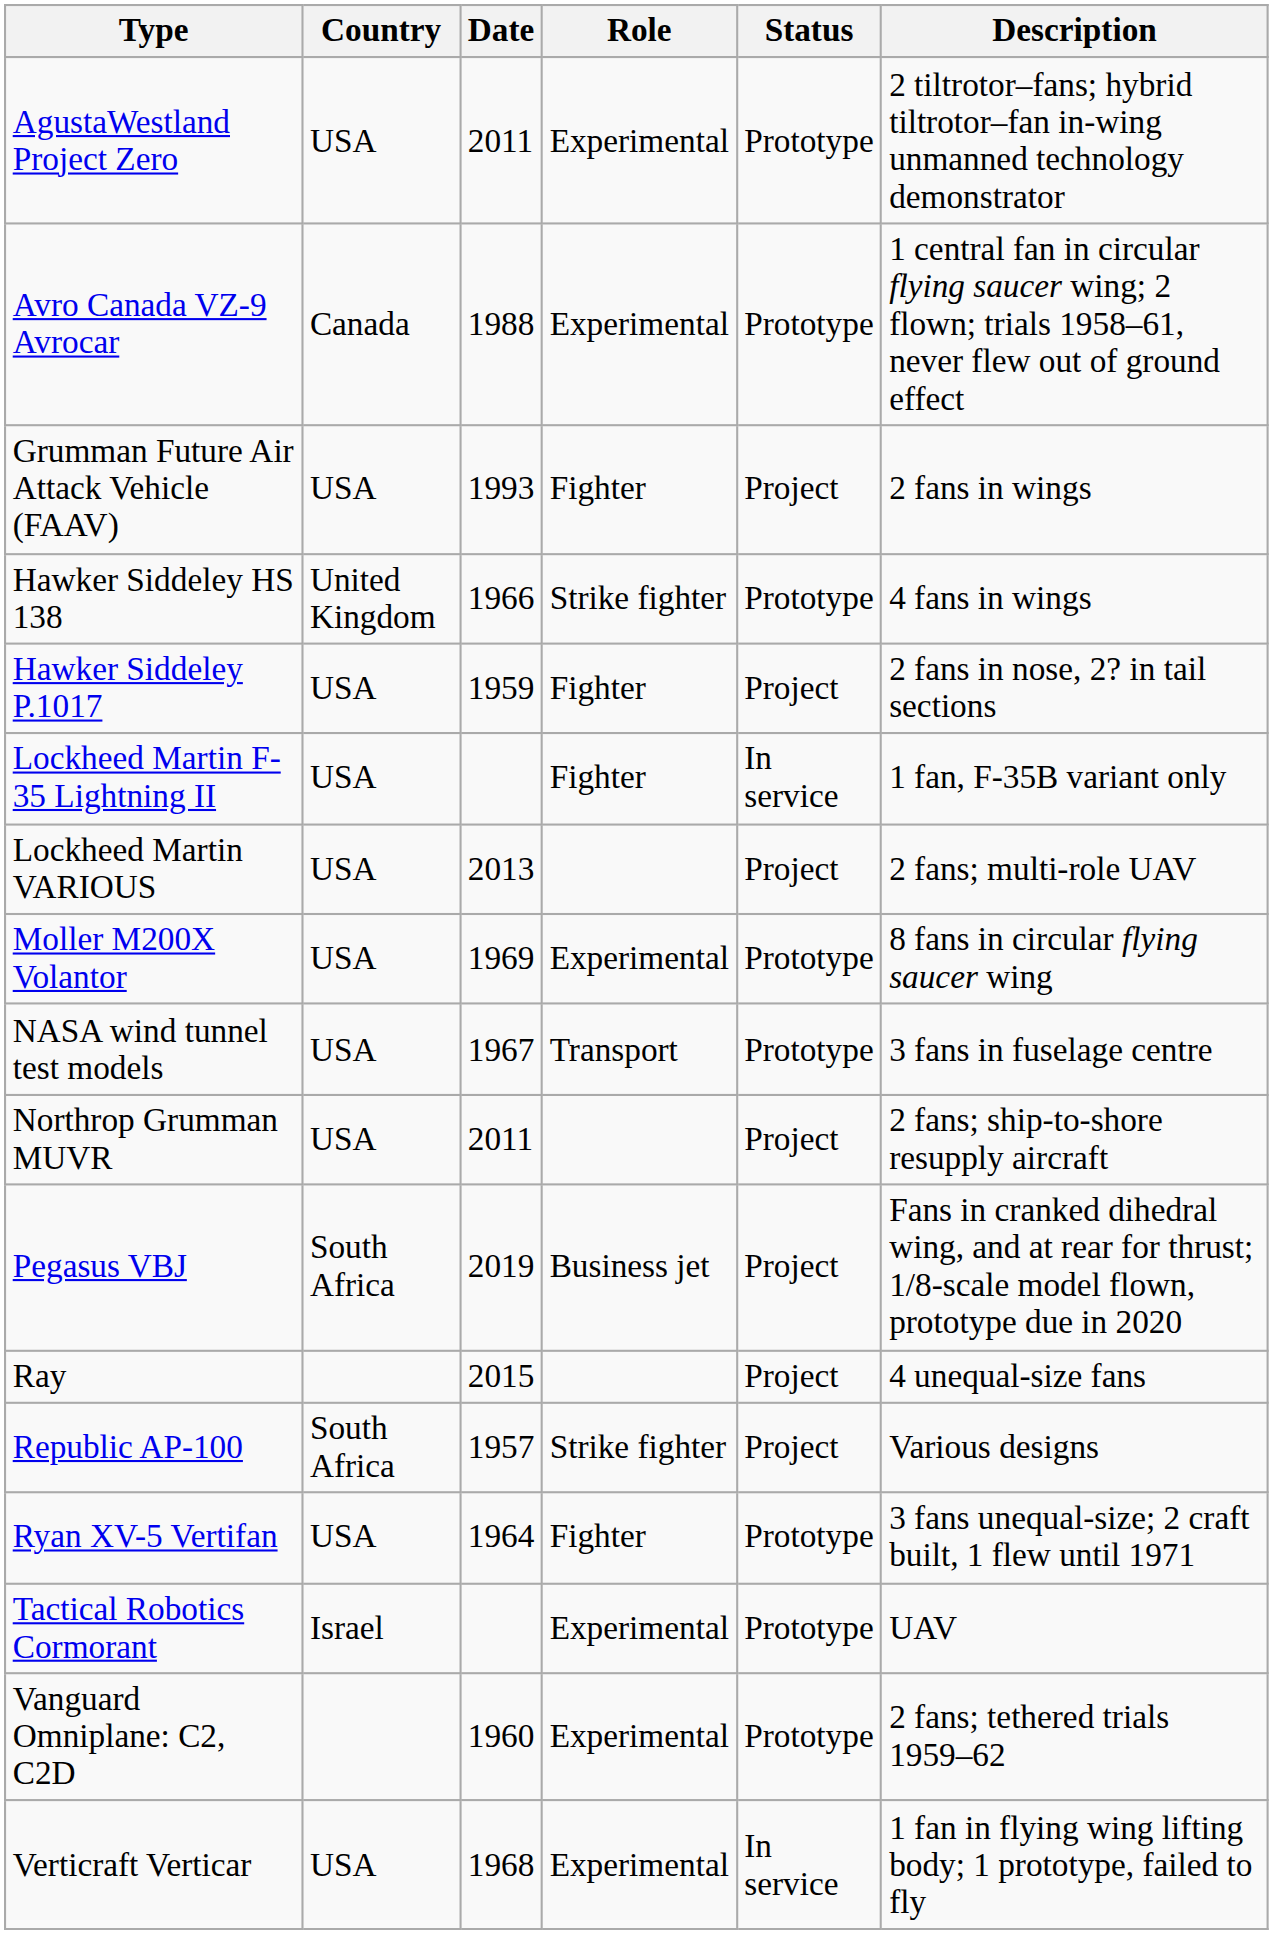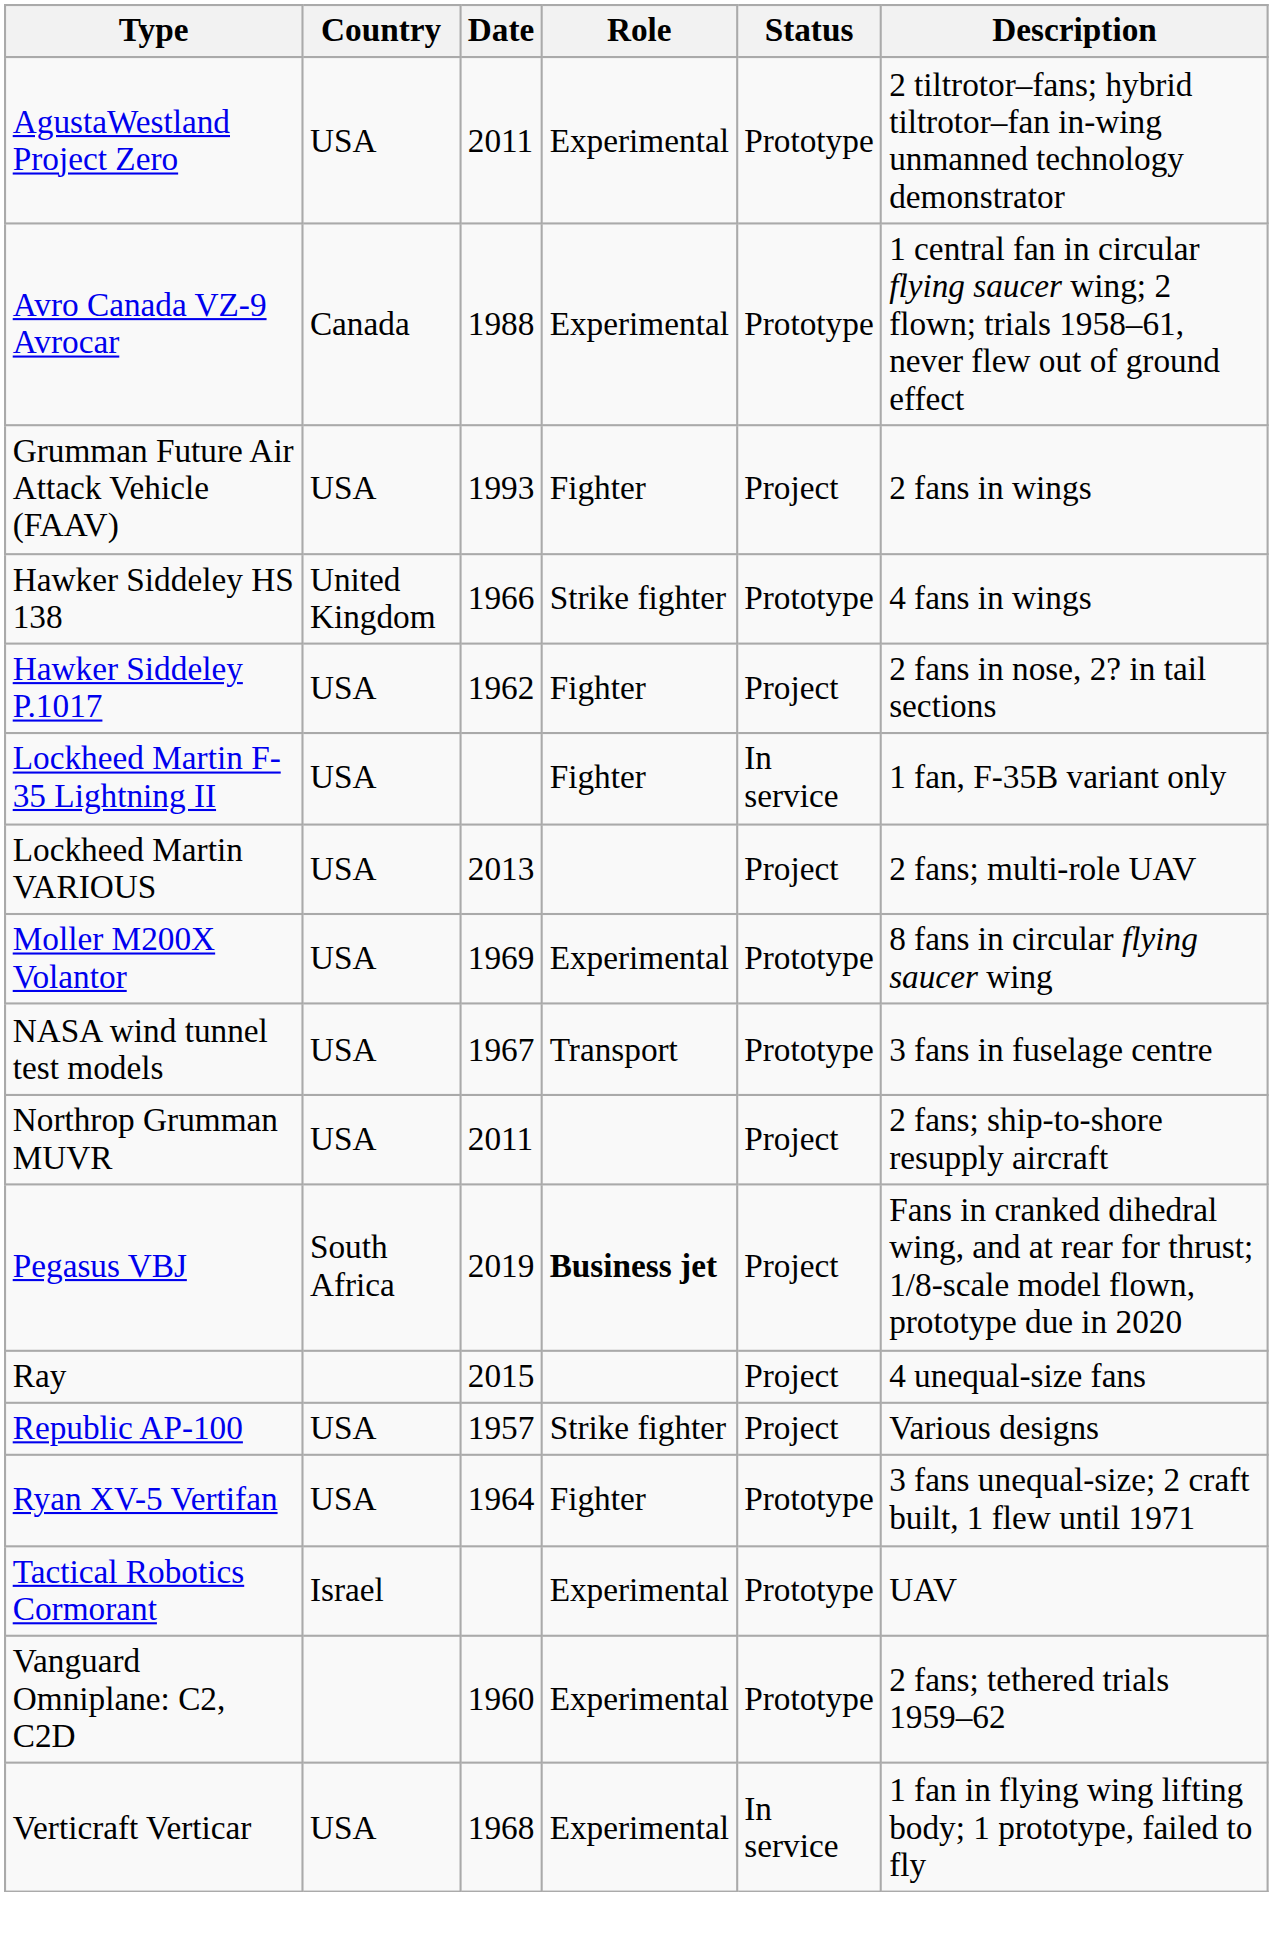Hawker Siddeley P.1017 | Date: 1959 -> 1962
Pegasus VBJ | Role: normal -> bold
Republic AP-100 | Country: South Africa -> USA
